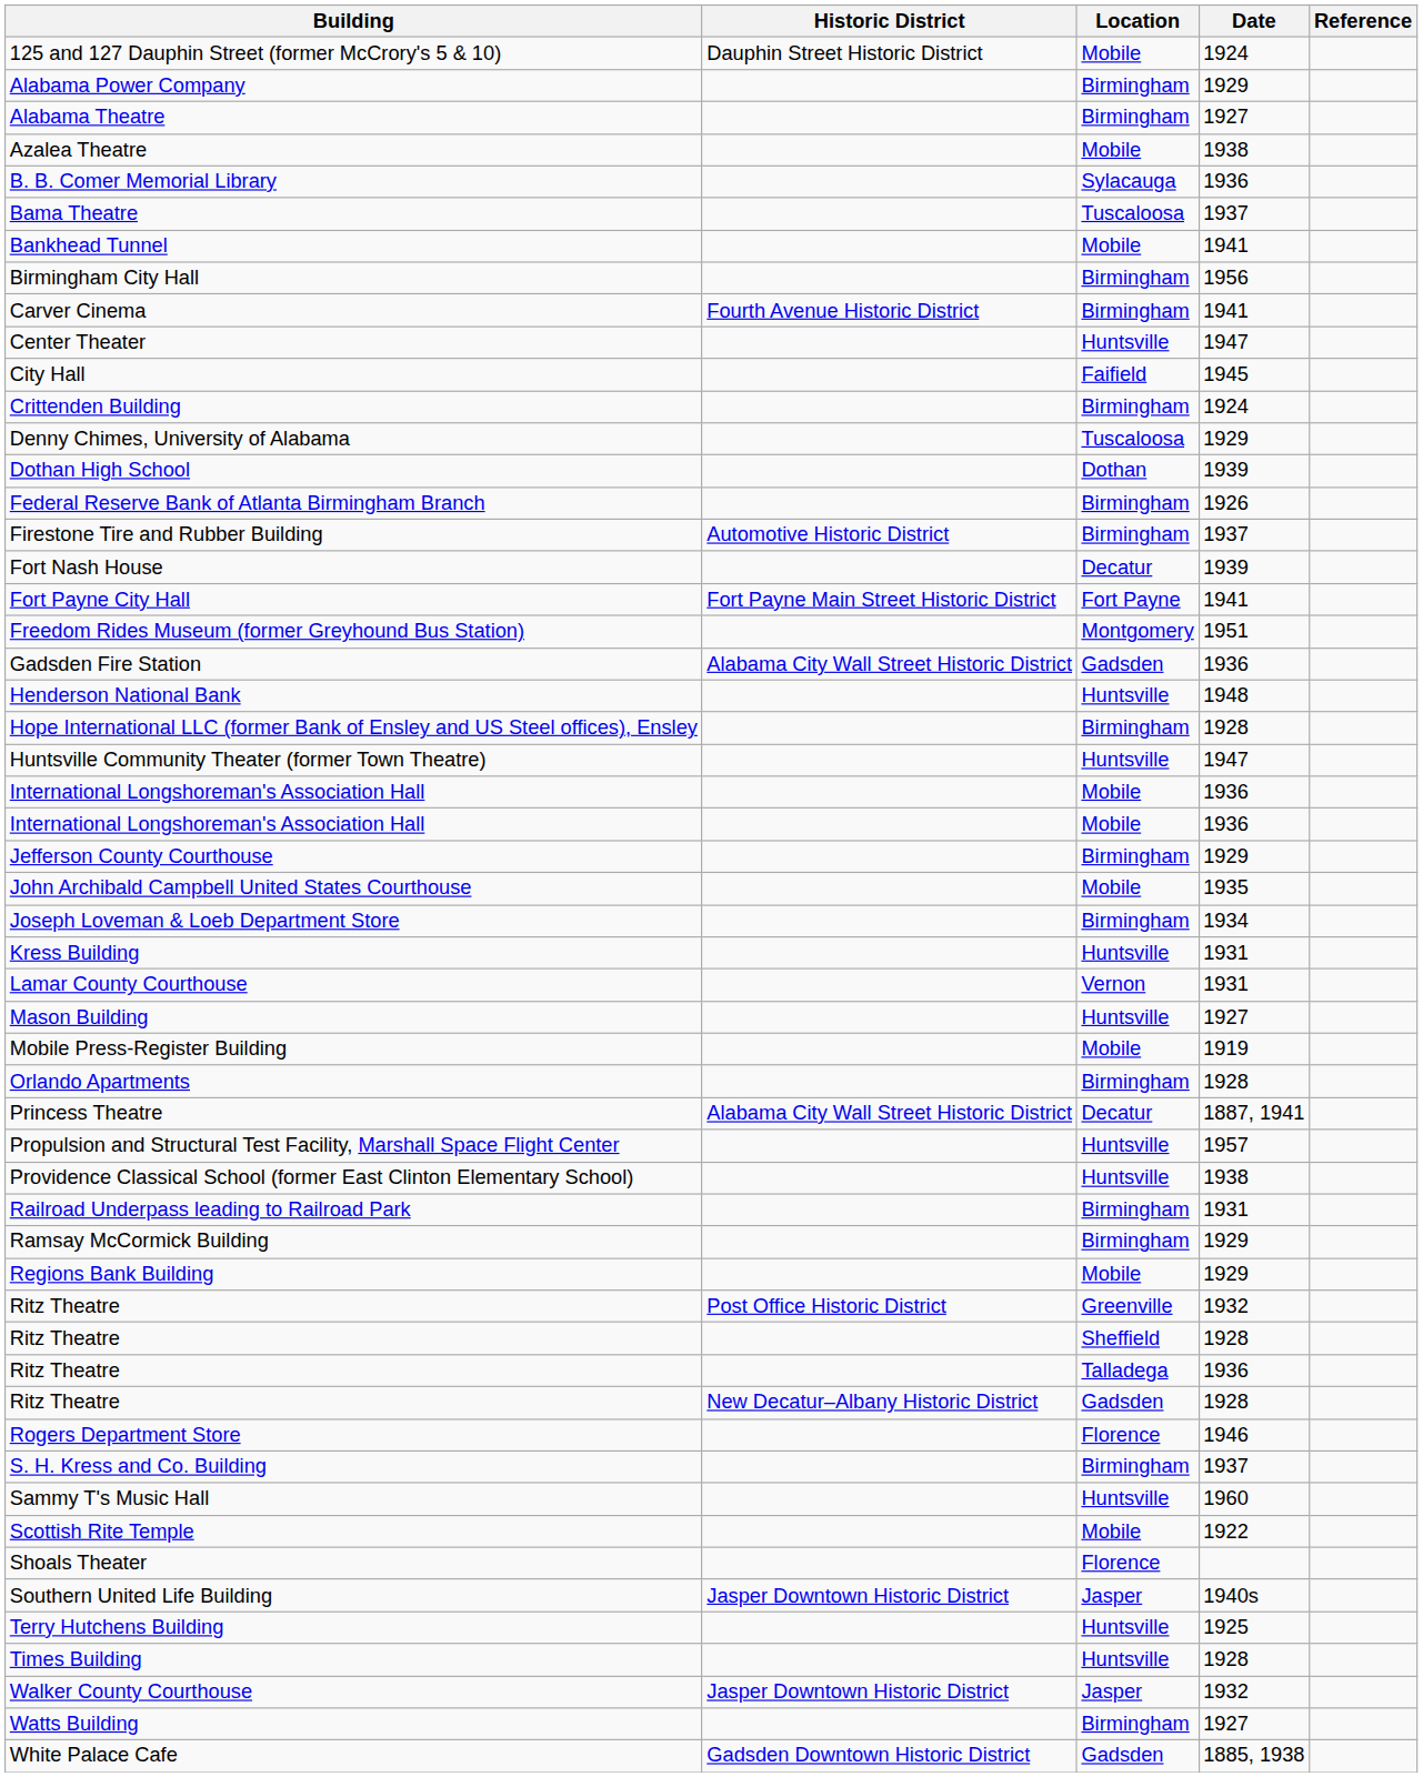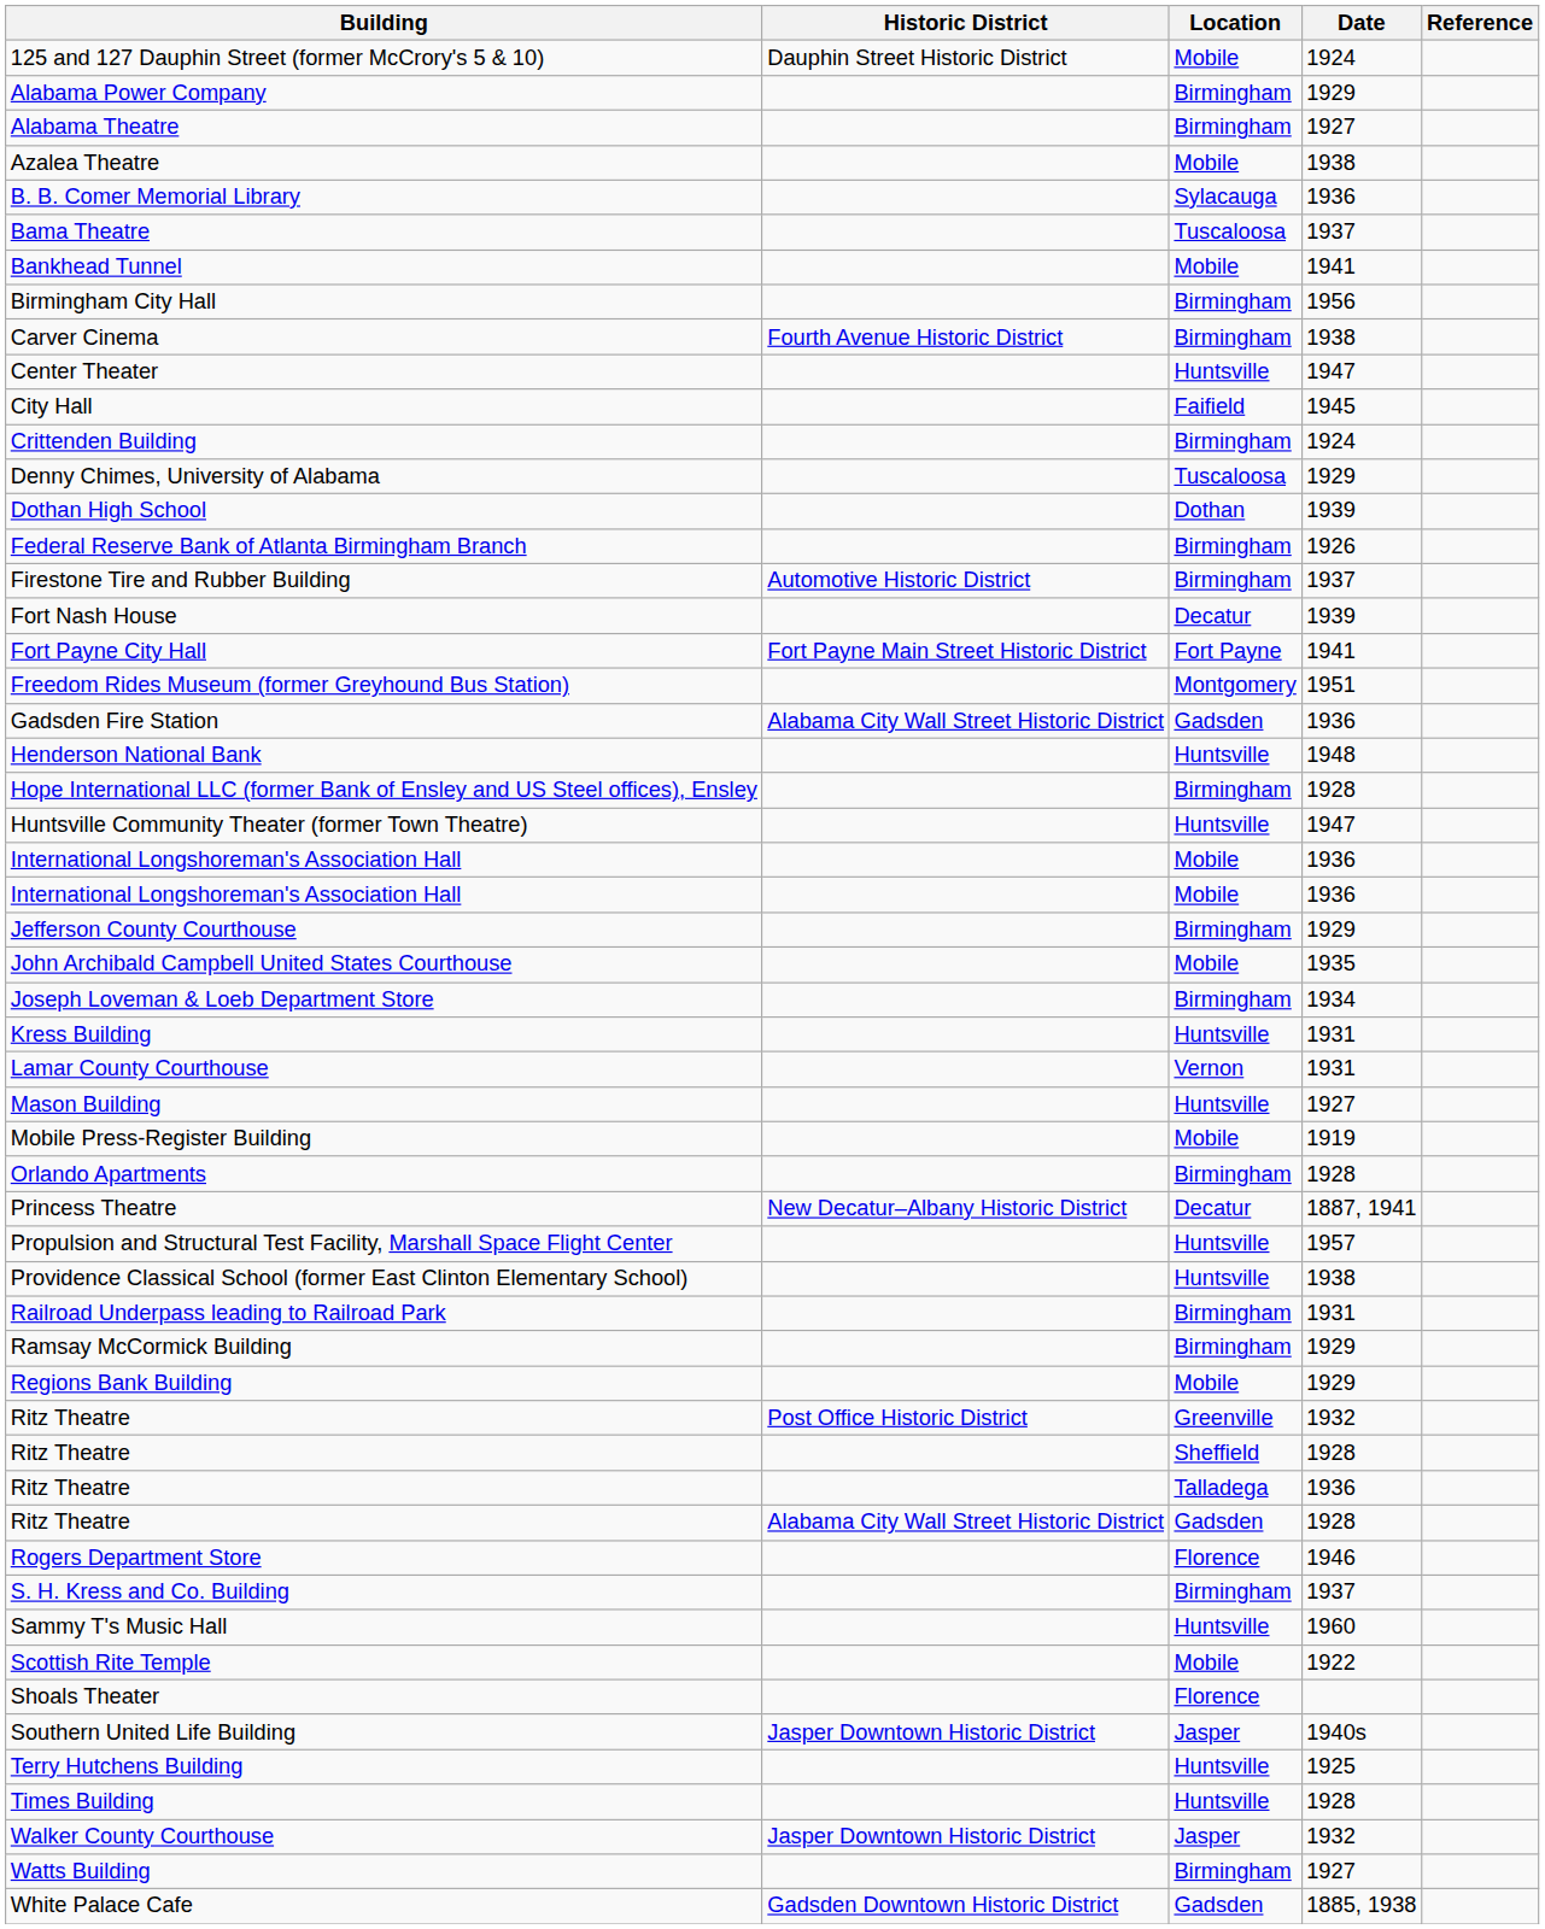Carver Cinema | Date: 1941 -> 1938
Princess Theatre | Historic District: Alabama City Wall Street Historic District -> New Decatur–Albany Historic District
Ritz Theatre / Gadsden | Historic District: New Decatur–Albany Historic District -> Alabama City Wall Street Historic District
